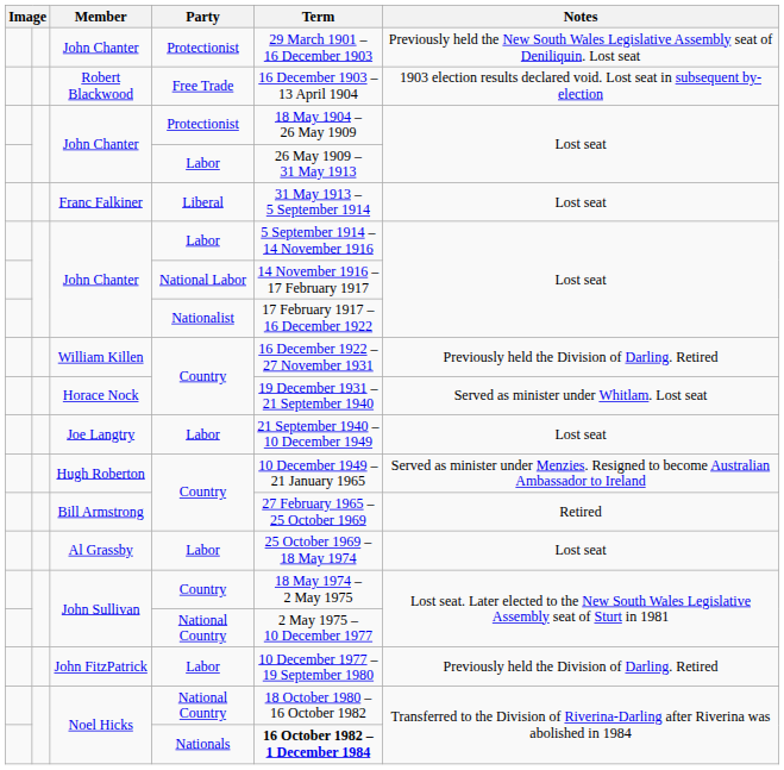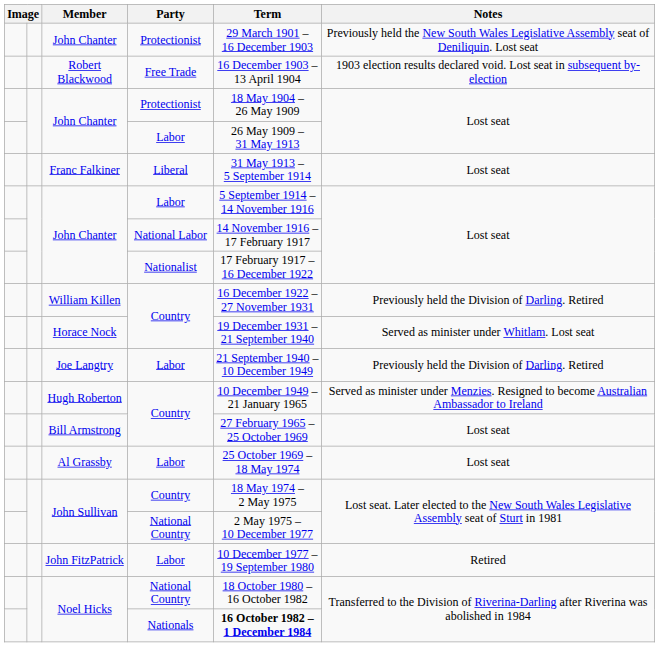Joe Langtry | Notes: Lost seat -> Previously held the Division of Darling. Retired
Bill Armstrong | Notes: Retired -> Lost seat
John FitzPatrick | Notes: Previously held the Division of Darling. Retired -> Retired
